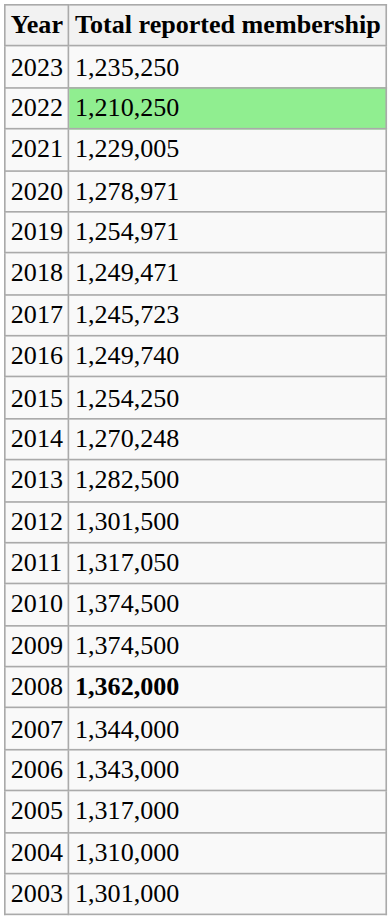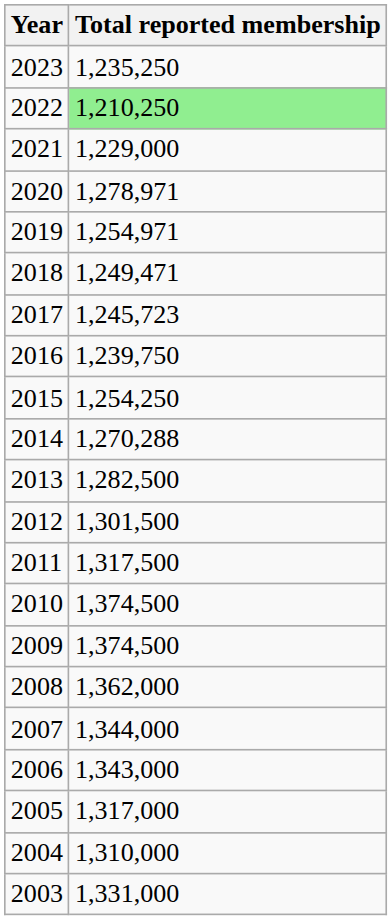2021 | Total reported membership: 1,229,005 -> 1,229,000
2016 | Total reported membership: 1,249,740 -> 1,239,750
2014 | Total reported membership: 1,270,248 -> 1,270,288
2011 | Total reported membership: 1,317,050 -> 1,317,500
2008 | Total reported membership: bold -> normal
2003 | Total reported membership: 1,301,000 -> 1,331,000
